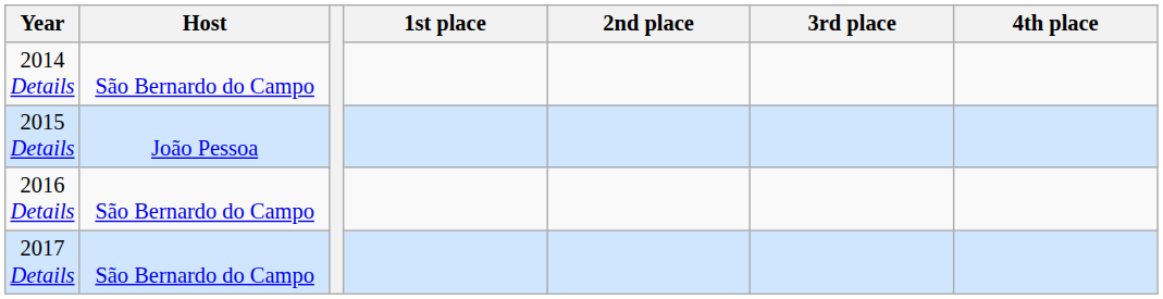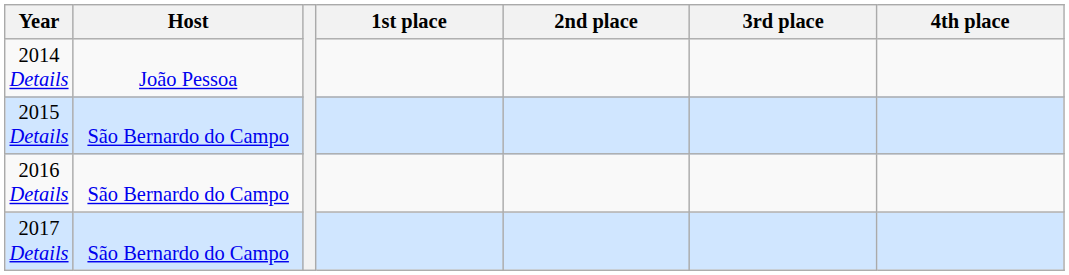2014 Details | Host: São Bernardo do Campo -> João Pessoa
2015 Details | Host: João Pessoa -> São Bernardo do Campo
